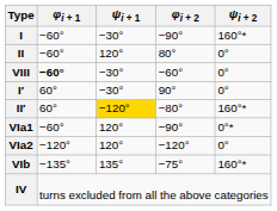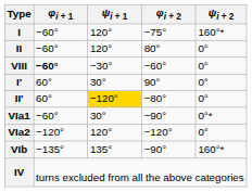I | ψi + 1: −30° -> 120°
I | φi + 2: −90° -> −75°
I′ | ψi + 1: −30° -> 30°
II′ | ψi + 2: 160°* -> 0°
VIa1 | ψi + 1: 120° -> 30°
VIb | φi + 2: −75° -> −90°
